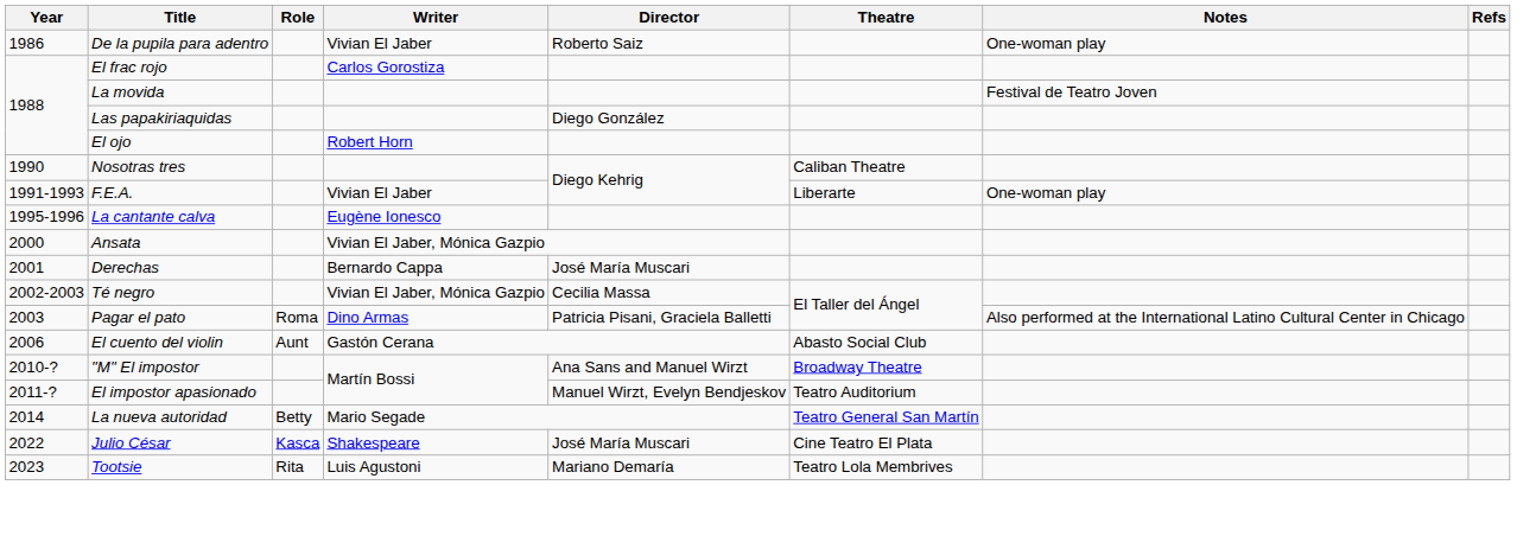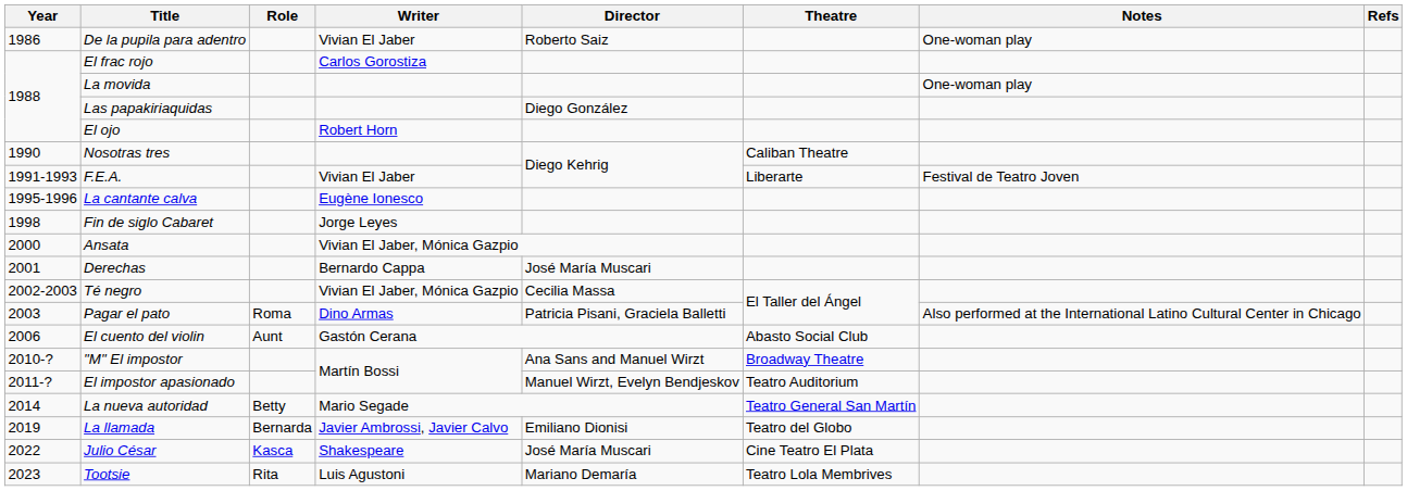La movida | Notes: Festival de Teatro Joven -> One-woman play
F.E.A. | Notes: One-woman play -> Festival de Teatro Joven
+ row: 1998 | Fin de siglo Cabaret | Jorge Leyes
+ row: 2019 | La llamada | Bernarda | Javier Ambrossi, Javier Calvo | Emiliano Dionisi | Teatro del Globo
